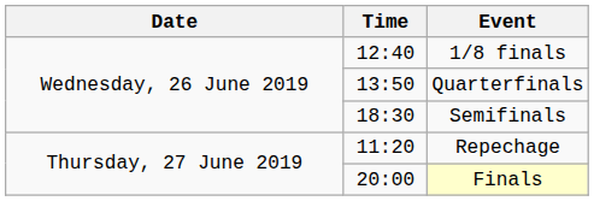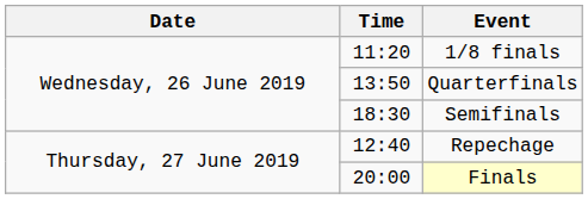1/8 finals | Time: 12:40 -> 11:20
Repechage | Time: 11:20 -> 12:40
